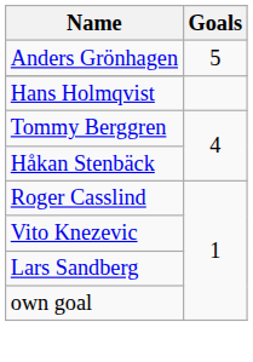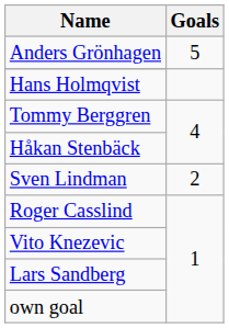+ row: Sven Lindman | 2
